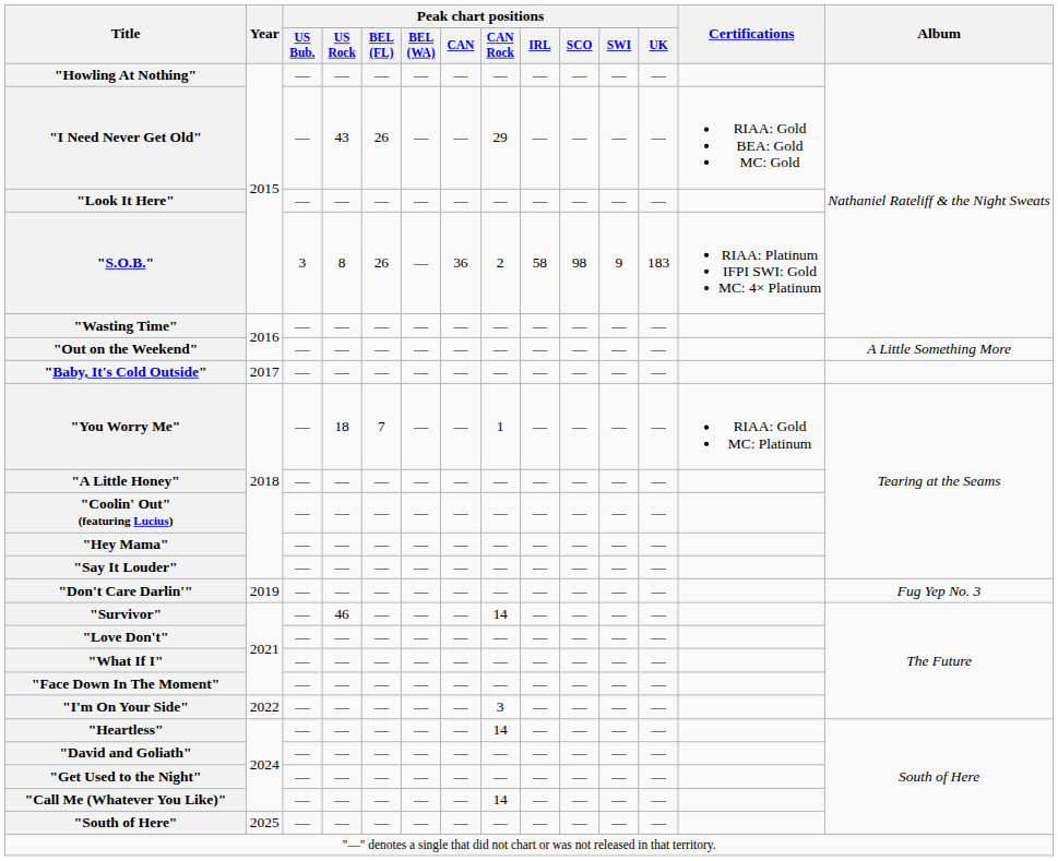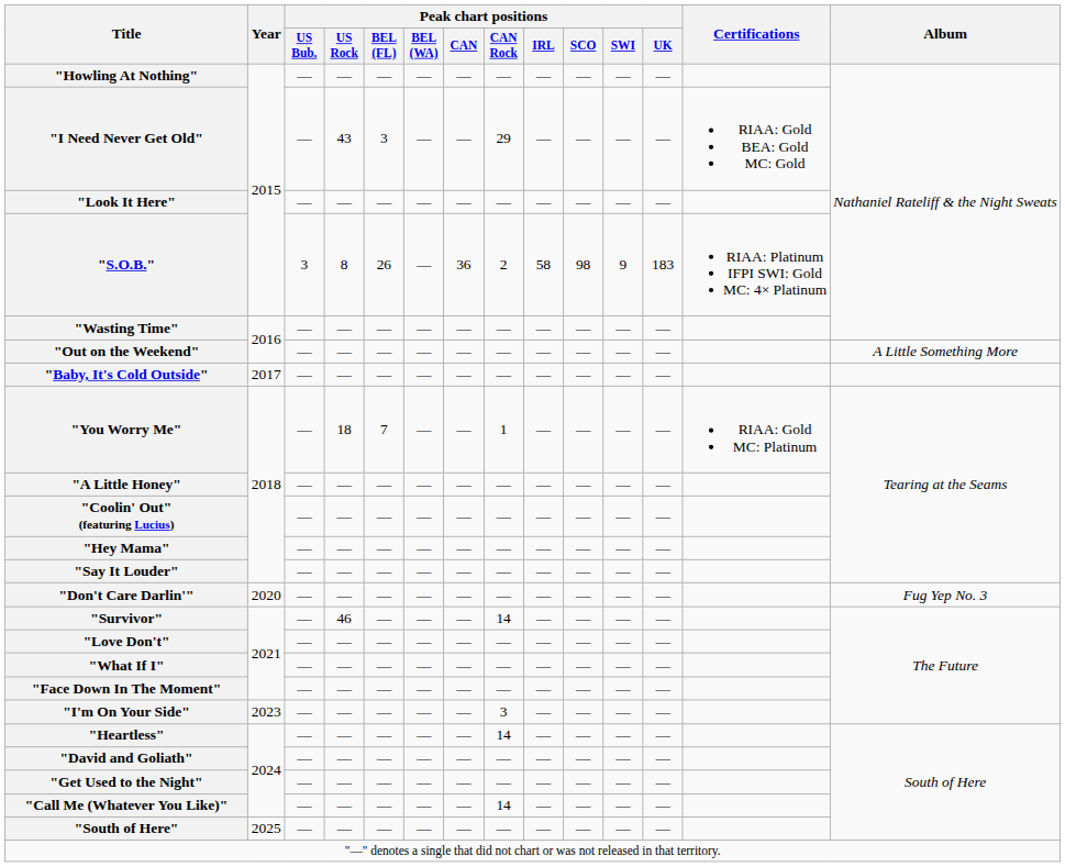"I Need Never Get Old" | Peak chart positions / BEL (FL): 26 -> 3
"Don't Care Darlin'" | Year: 2019 -> 2020
"I'm On Your Side" | Year: 2022 -> 2023
